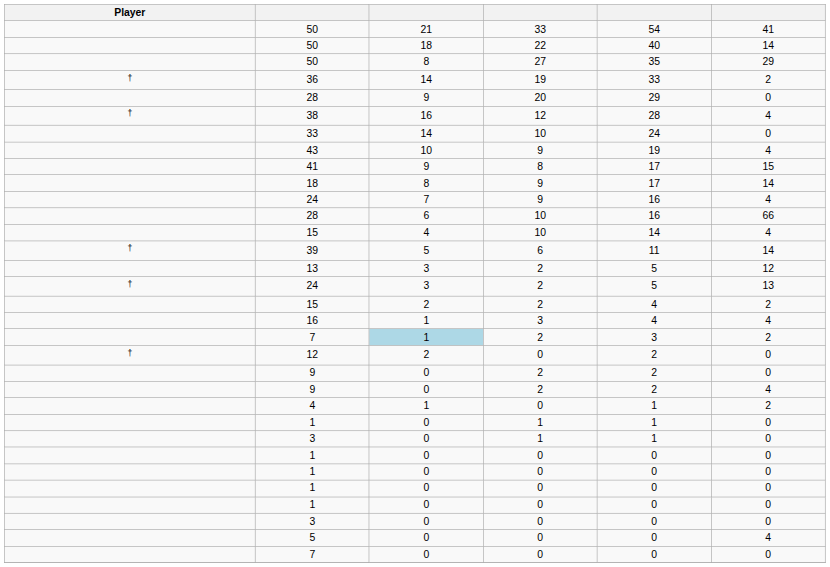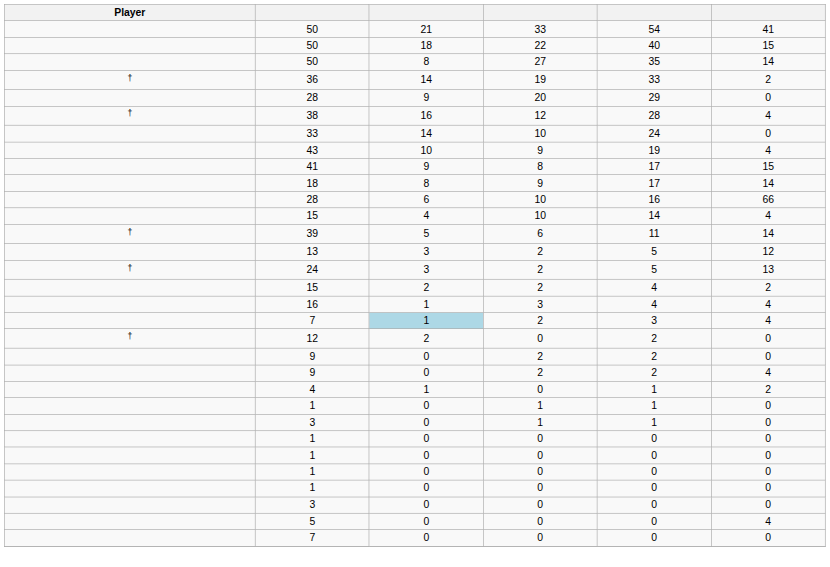50 / 22 | column 6: 14 -> 15
50 / 27 | column 6: 29 -> 14
- row: 24 | 7 | 9 | 16 | 4
7 / 2 | column 6: 2 -> 4
